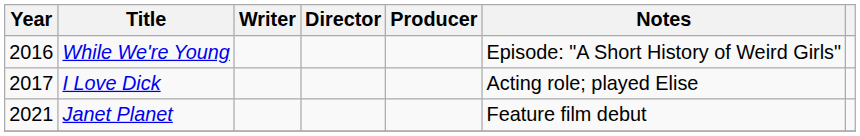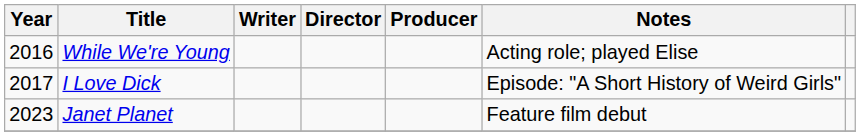While We're Young | Notes: Episode: "A Short History of Weird Girls" -> Acting role; played Elise
I Love Dick | Notes: Acting role; played Elise -> Episode: "A Short History of Weird Girls"
Janet Planet | Year: 2021 -> 2023
